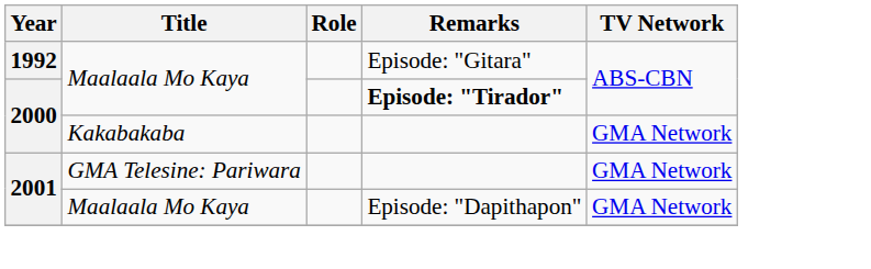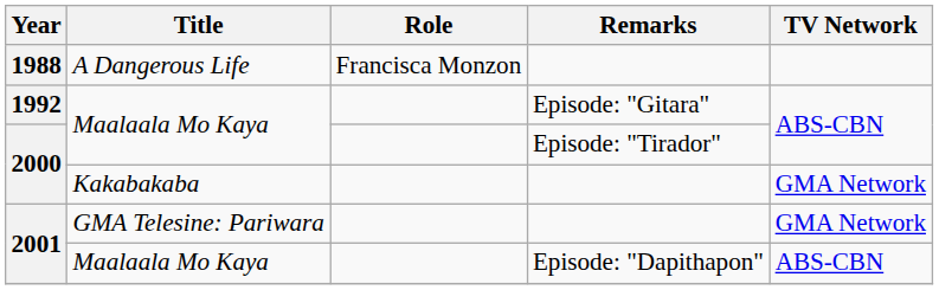+ row: 1988 | A Dangerous Life | Francisca Monzon
2000 / Maalaala Mo Kaya | Remarks: bold -> normal
2001 / Maalaala Mo Kaya | TV Network: GMA Network -> ABS-CBN
